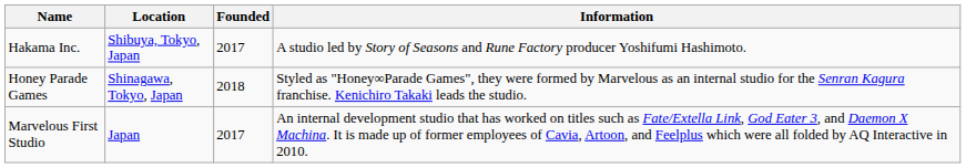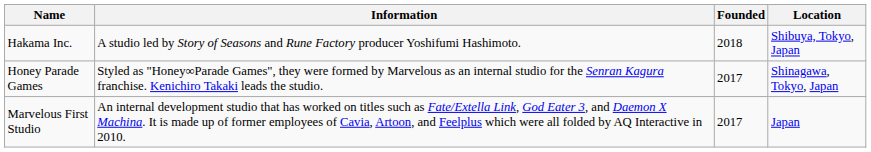columns swapped: Location <-> Information
Hakama Inc. | Founded: 2017 -> 2018
Honey Parade Games | Founded: 2018 -> 2017
